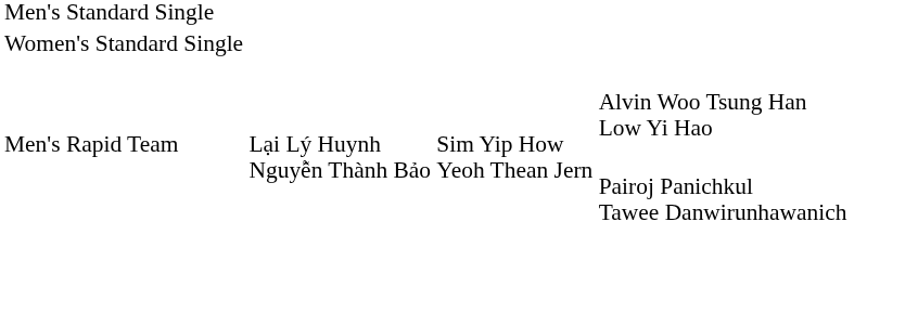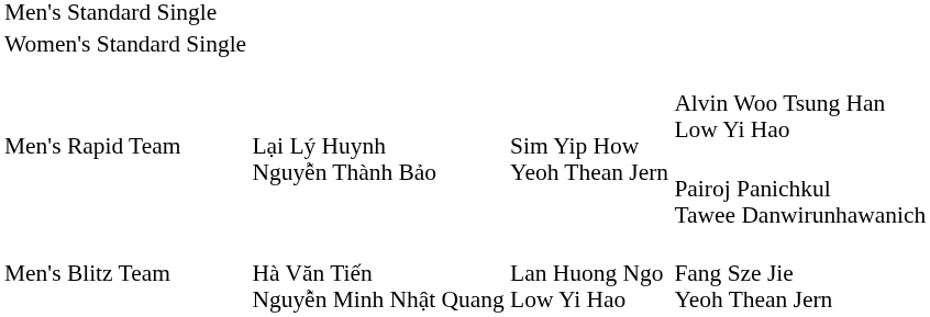+ row: Men's Blitz Team | Hà Văn Tiến Nguyễn Minh Nhật Quang | Lan Huong Ngo Low Yi Hao | Fang Sze Jie Yeoh Thean Jern
